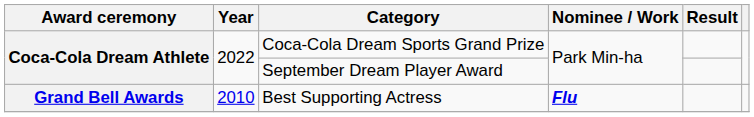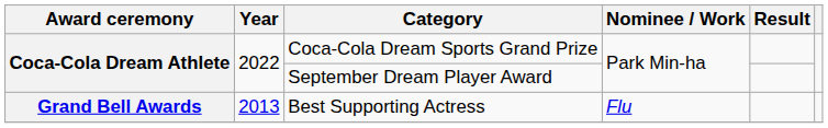Best Supporting Actress | Year: 2010 -> 2013
Best Supporting Actress | Nominee / Work: bold -> normal
